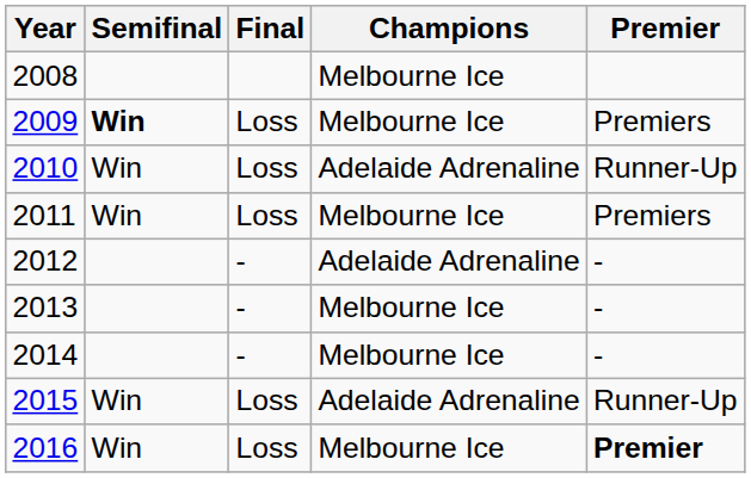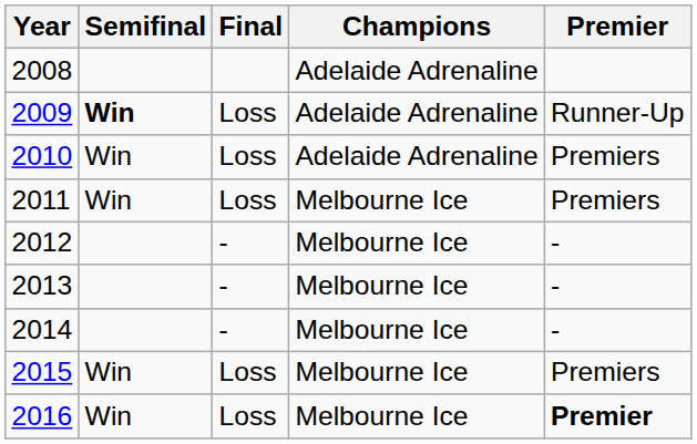2008 | Champions: Melbourne Ice -> Adelaide Adrenaline
2009 | Champions: Melbourne Ice -> Adelaide Adrenaline
2009 | Premier: Premiers -> Runner-Up
2010 | Premier: Runner-Up -> Premiers
2012 | Champions: Adelaide Adrenaline -> Melbourne Ice
2015 | Champions: Adelaide Adrenaline -> Melbourne Ice
2015 | Premier: Runner-Up -> Premiers
